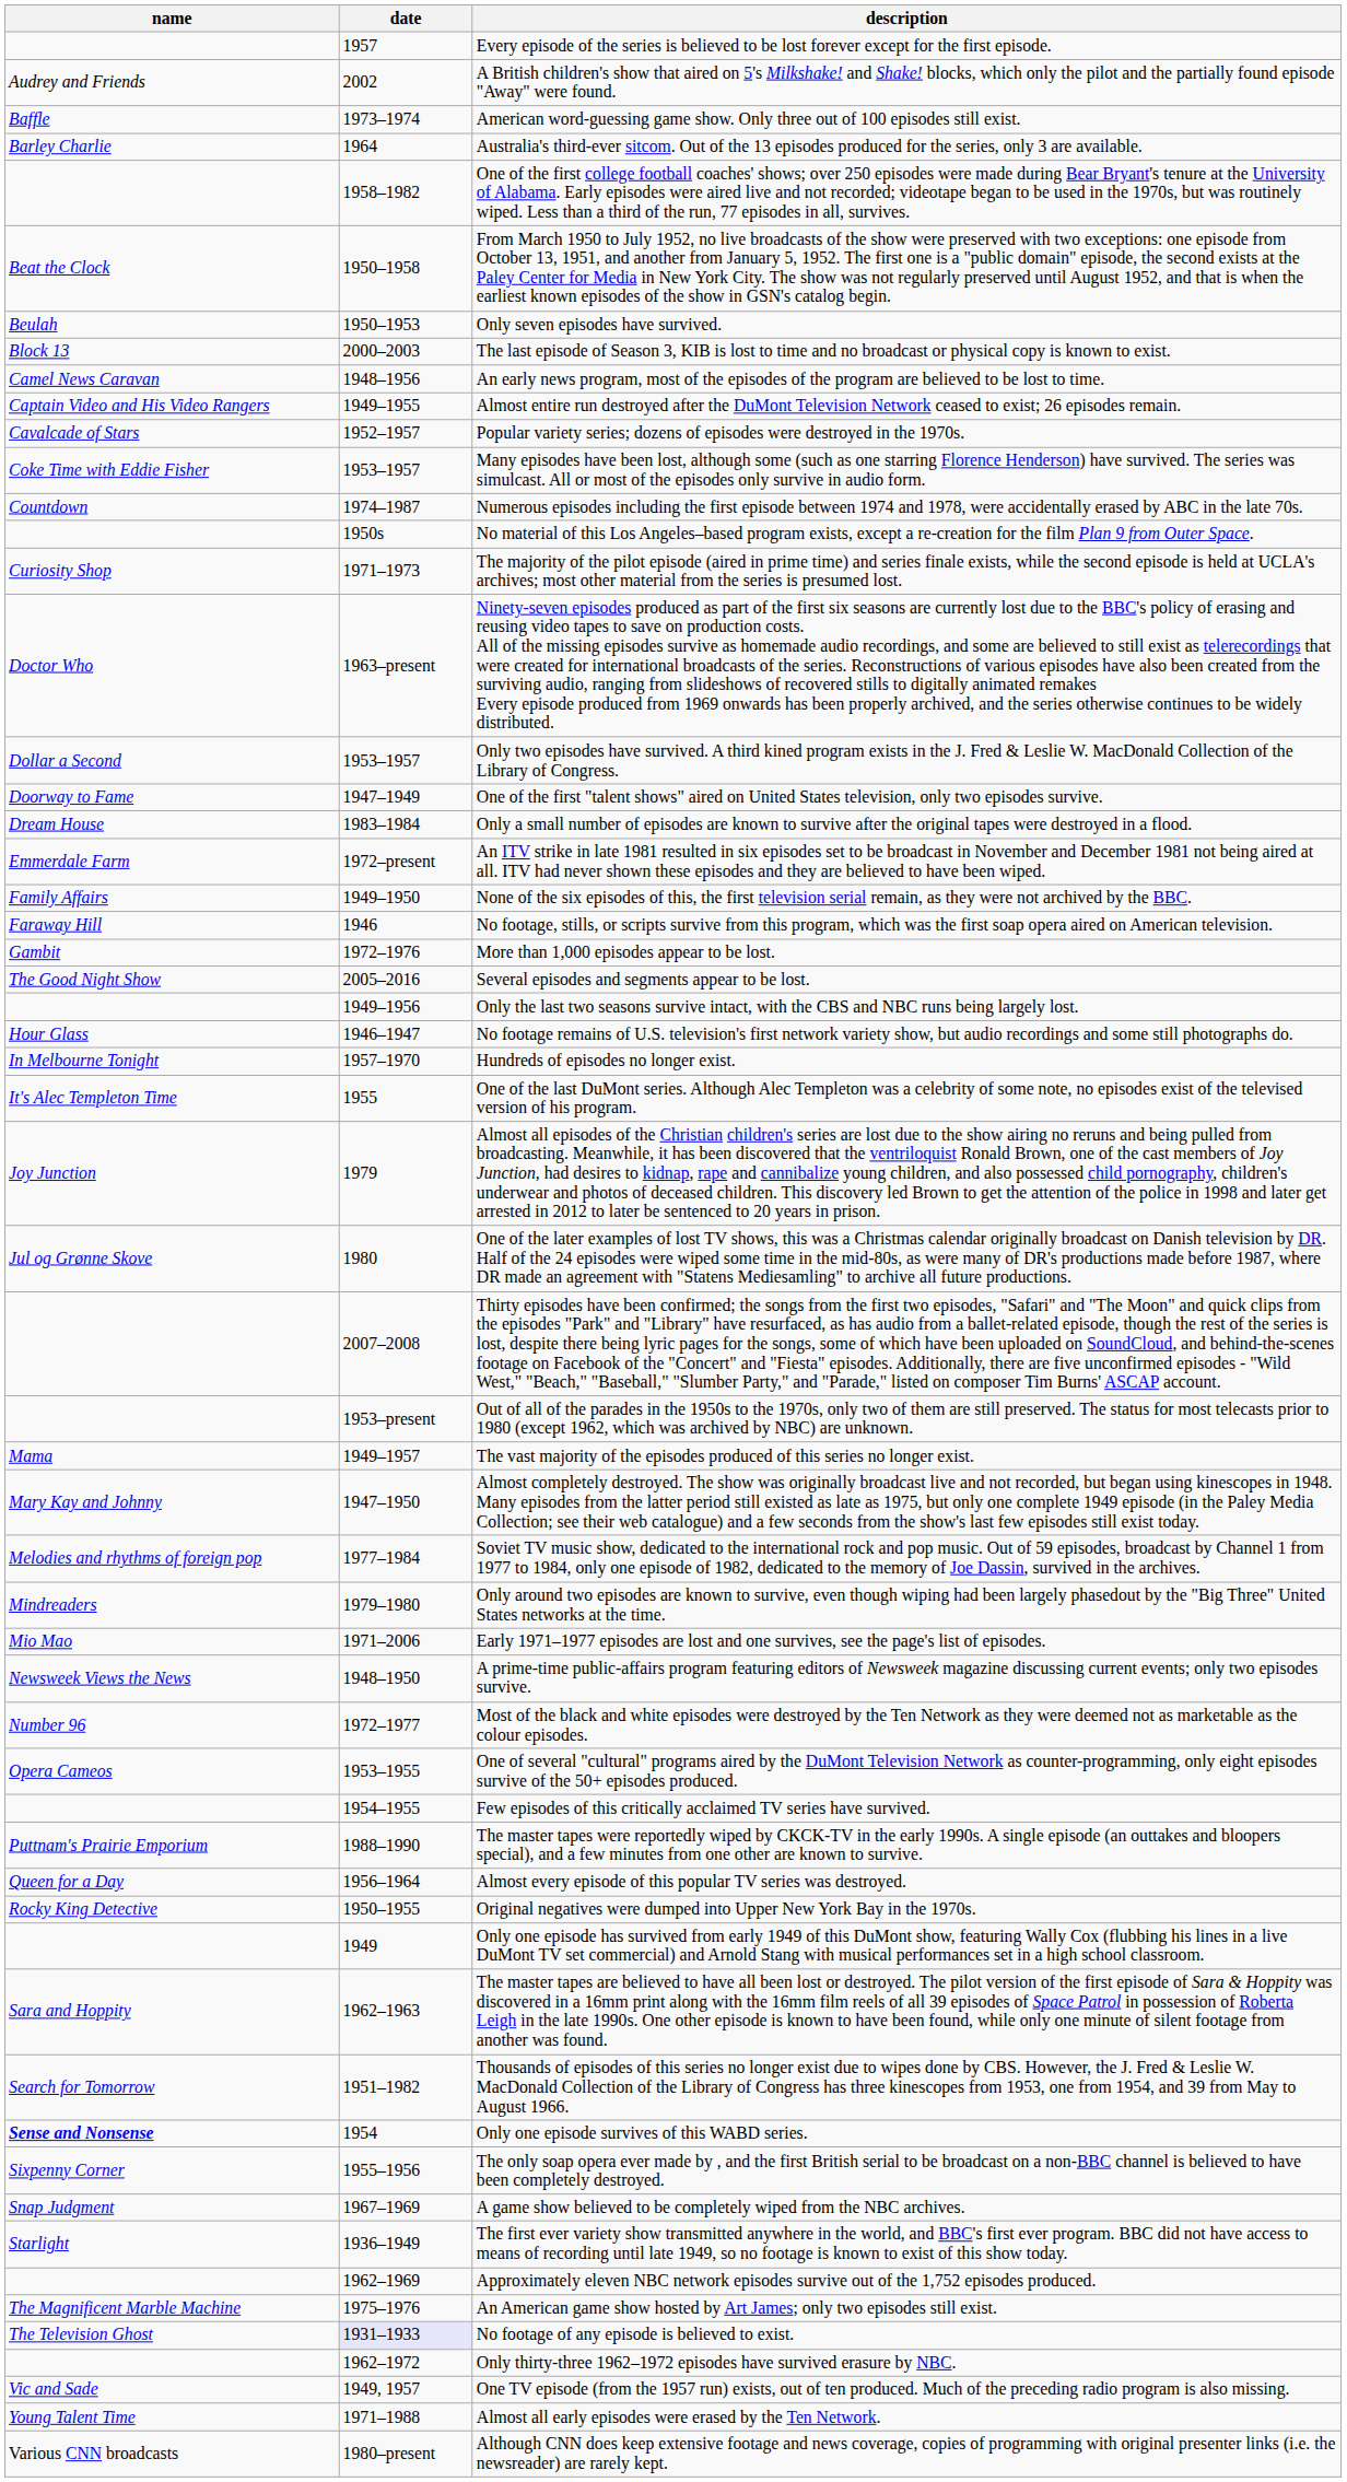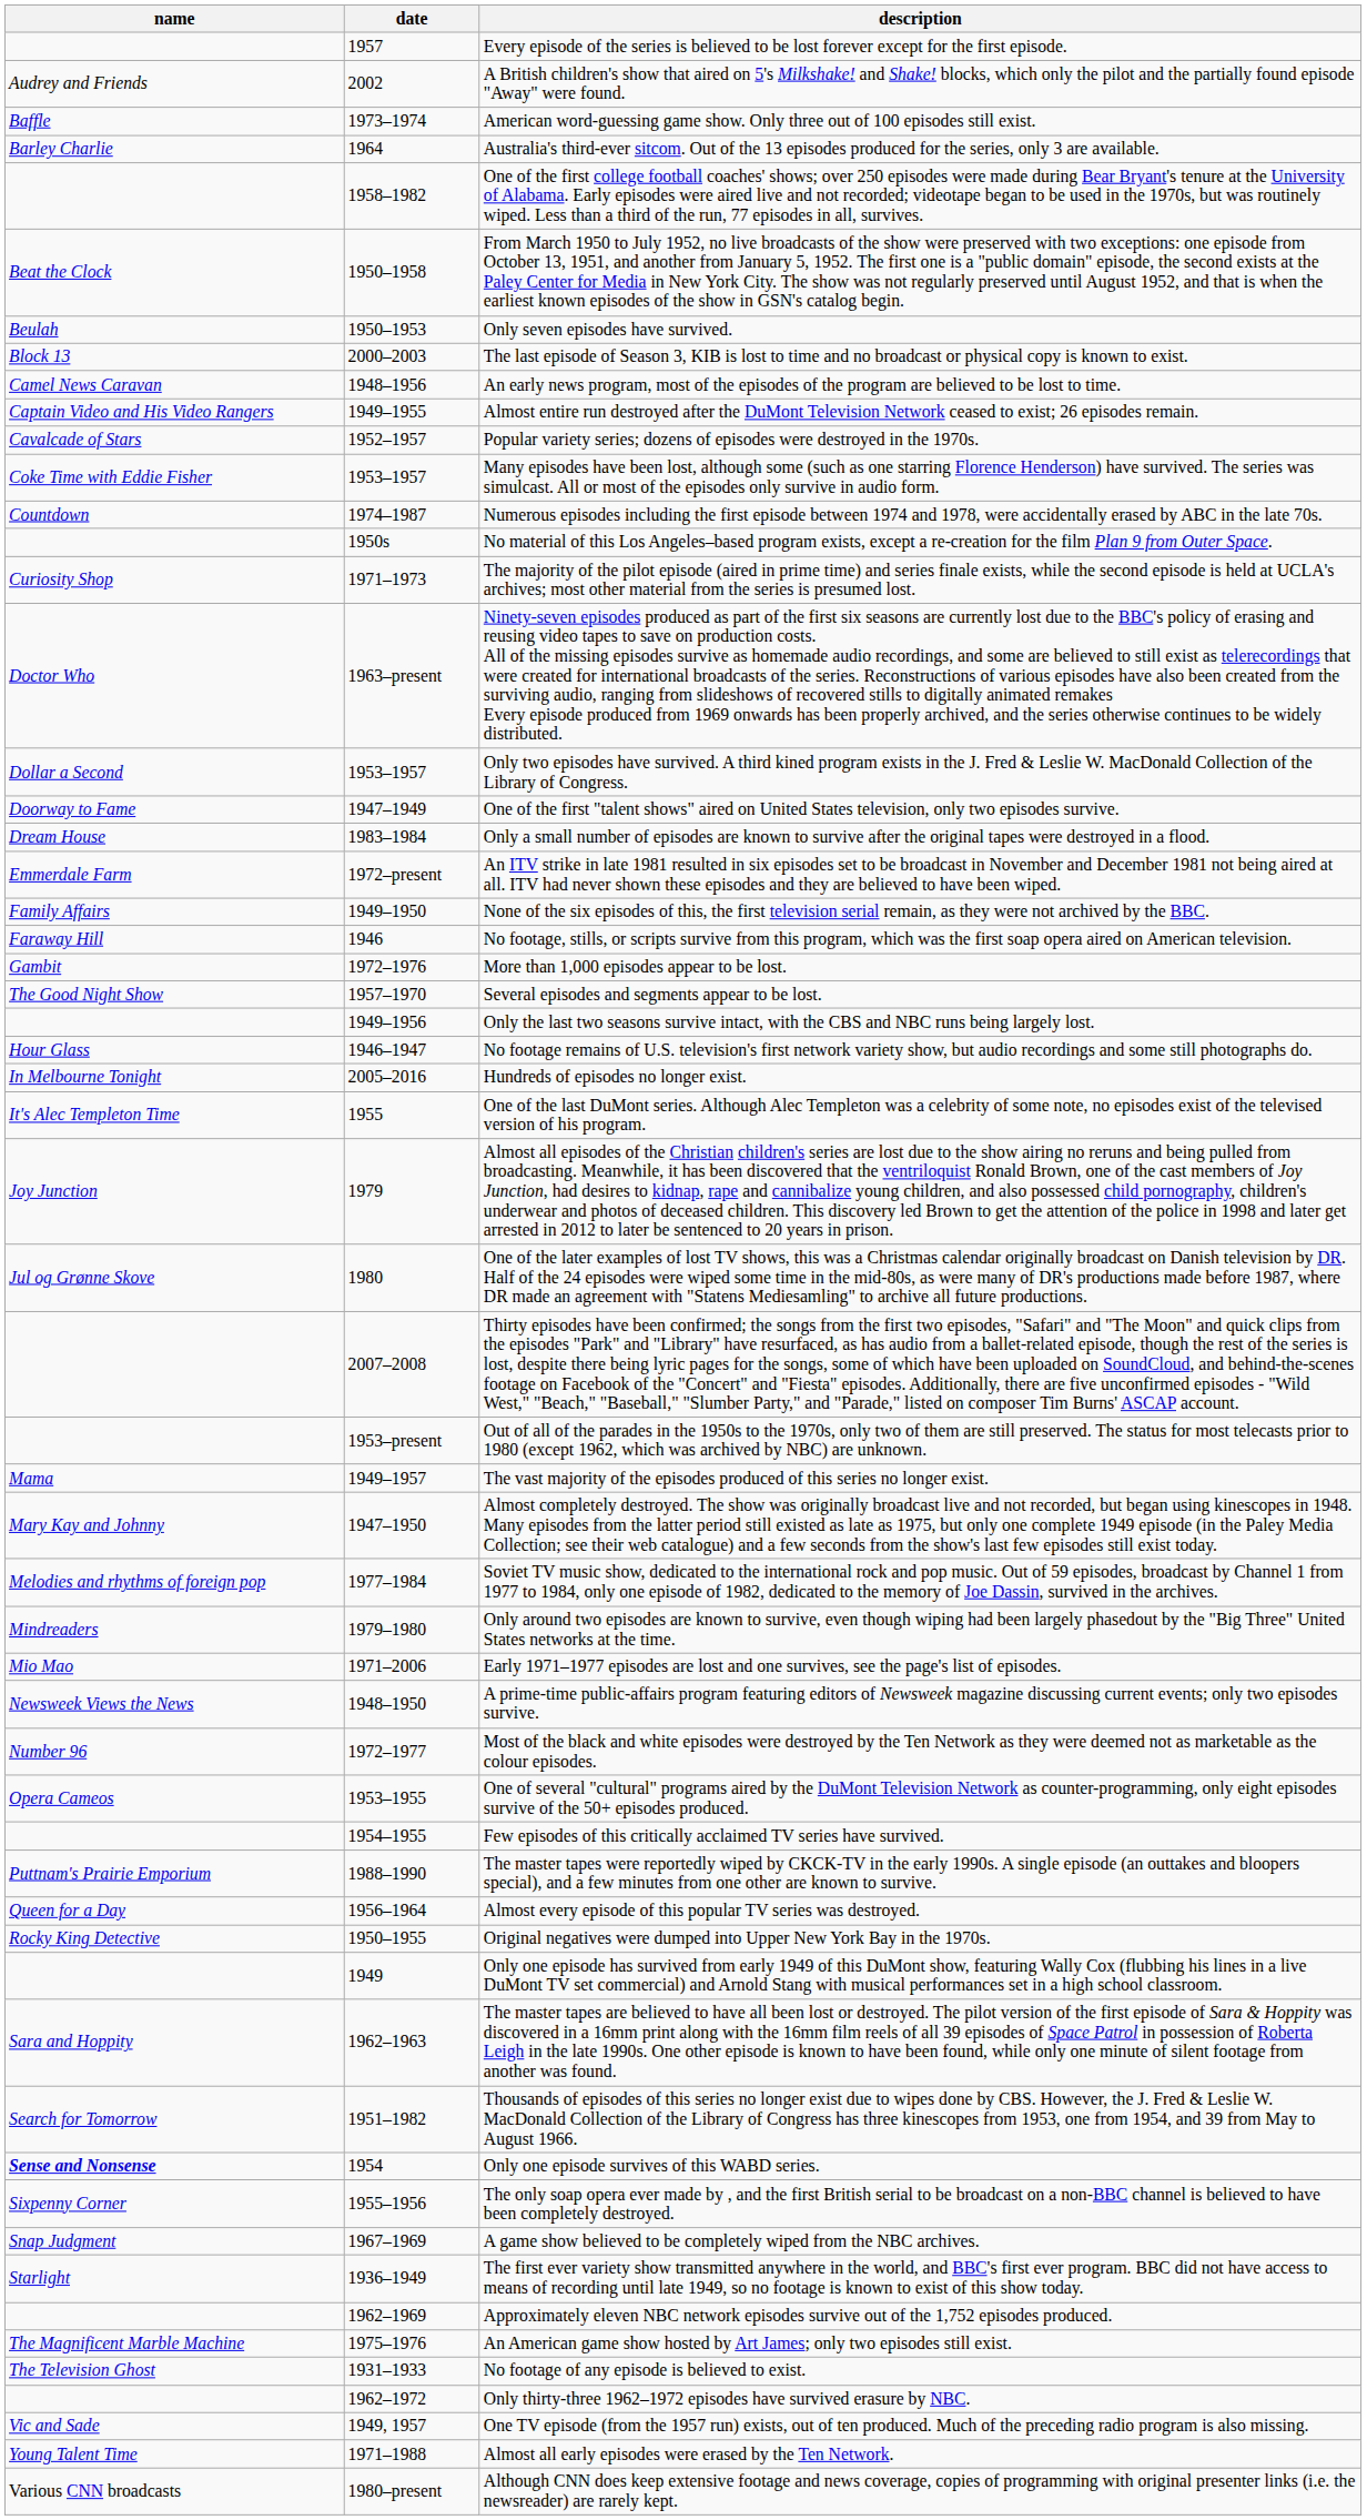Several episodes and segments appear to be lost. | date: 2005–2016 -> 1957–1970
Hundreds of episodes no longer exist. | date: 1957–1970 -> 2005–2016
No footage of any episode is believed to exist. | date: lavender background -> no background
